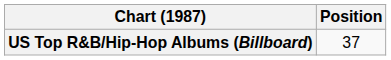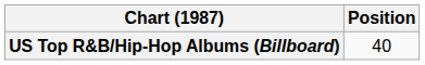US Top R&B/Hip-Hop Albums (Billboard) | Position: 37 -> 40
